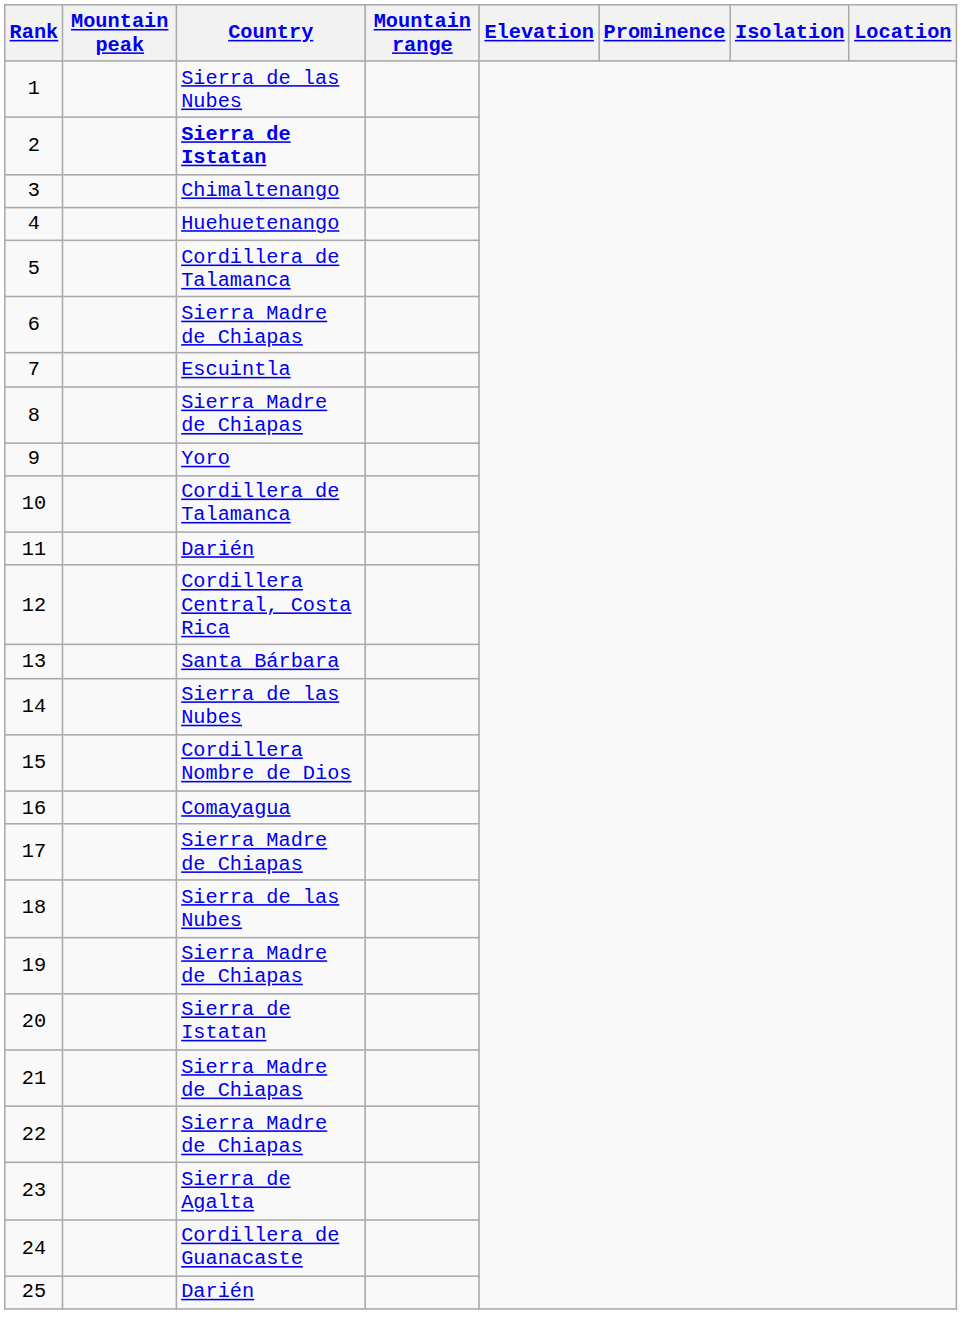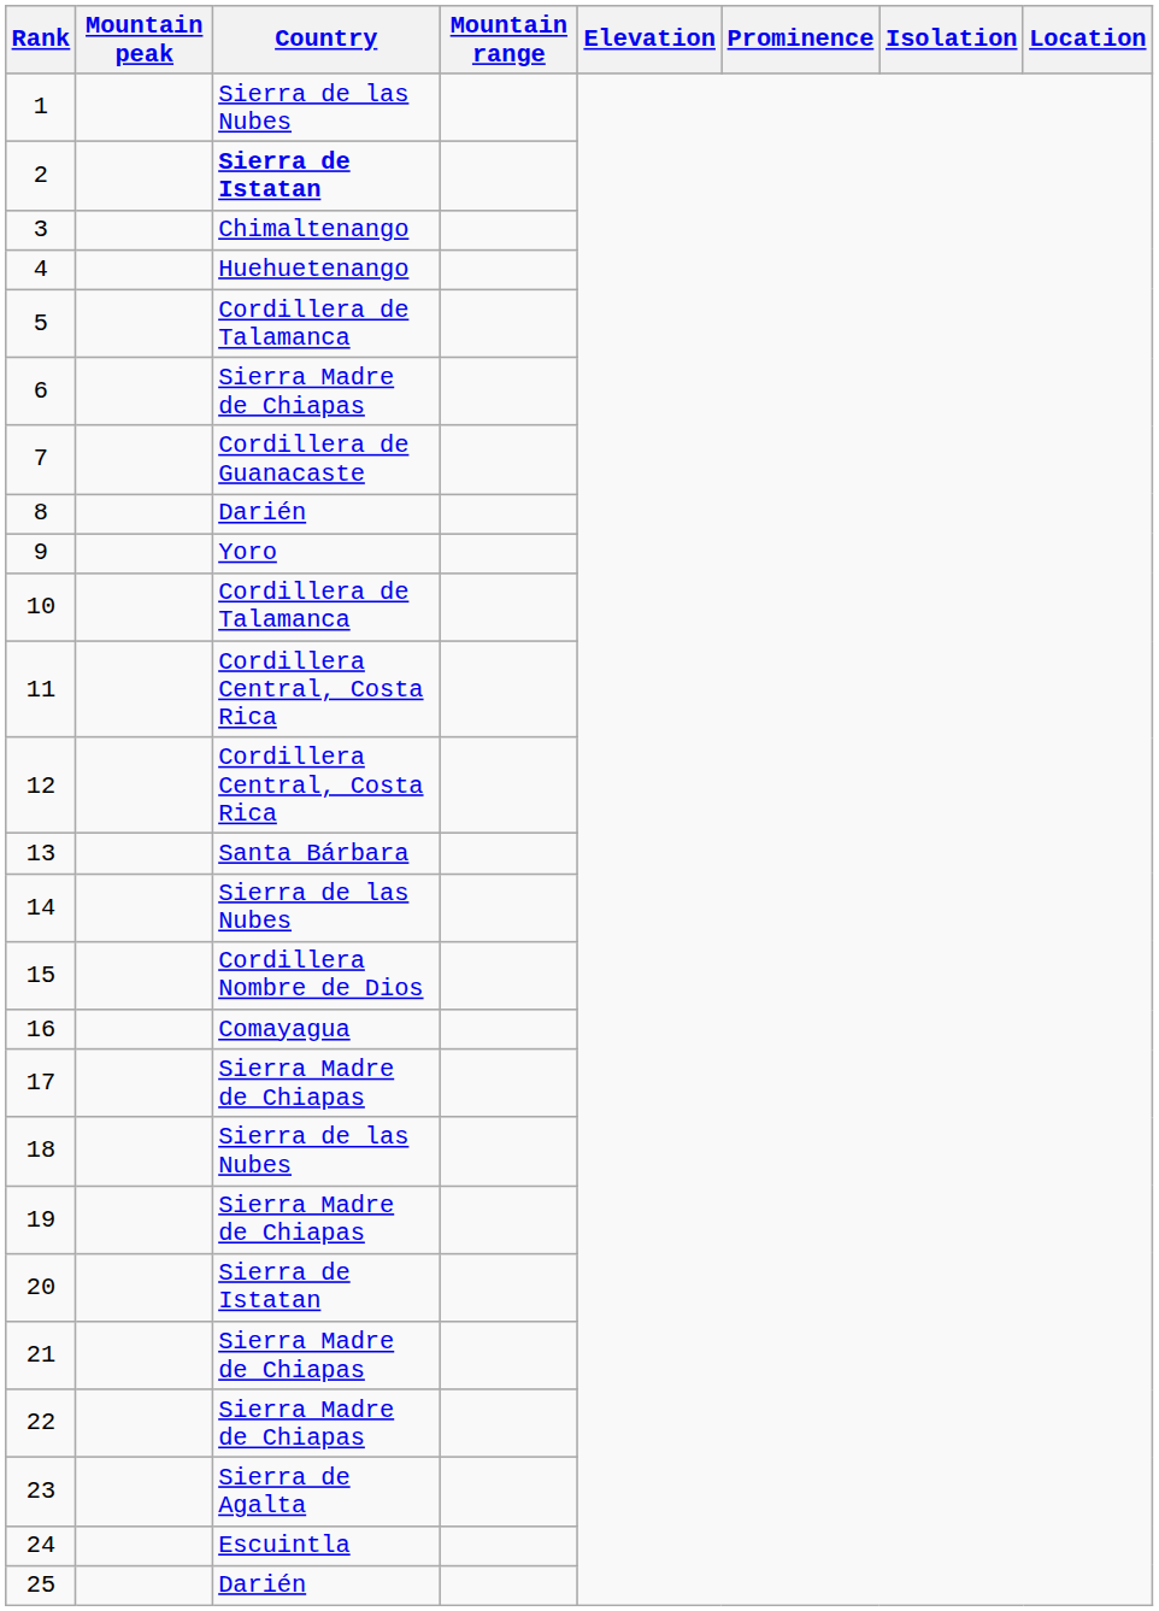7 | Country: Escuintla -> Cordillera de Guanacaste
8 | Country: Sierra Madre de Chiapas -> Darién
11 | Country: Darién -> Cordillera Central, Costa Rica
24 | Country: Cordillera de Guanacaste -> Escuintla
